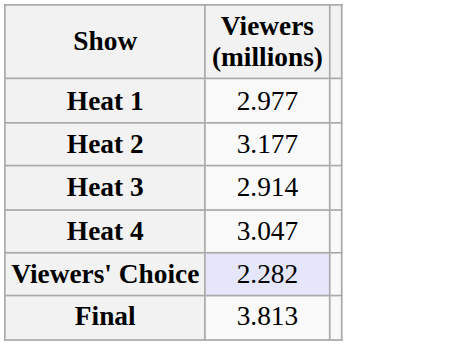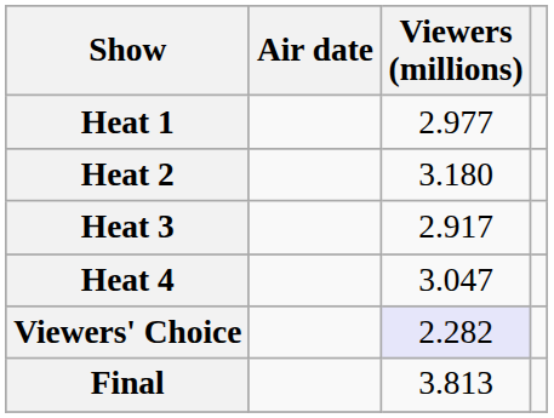+ column: Air date
Heat 2 | Viewers (millions): 3.177 -> 3.180
Heat 3 | Viewers (millions): 2.914 -> 2.917
